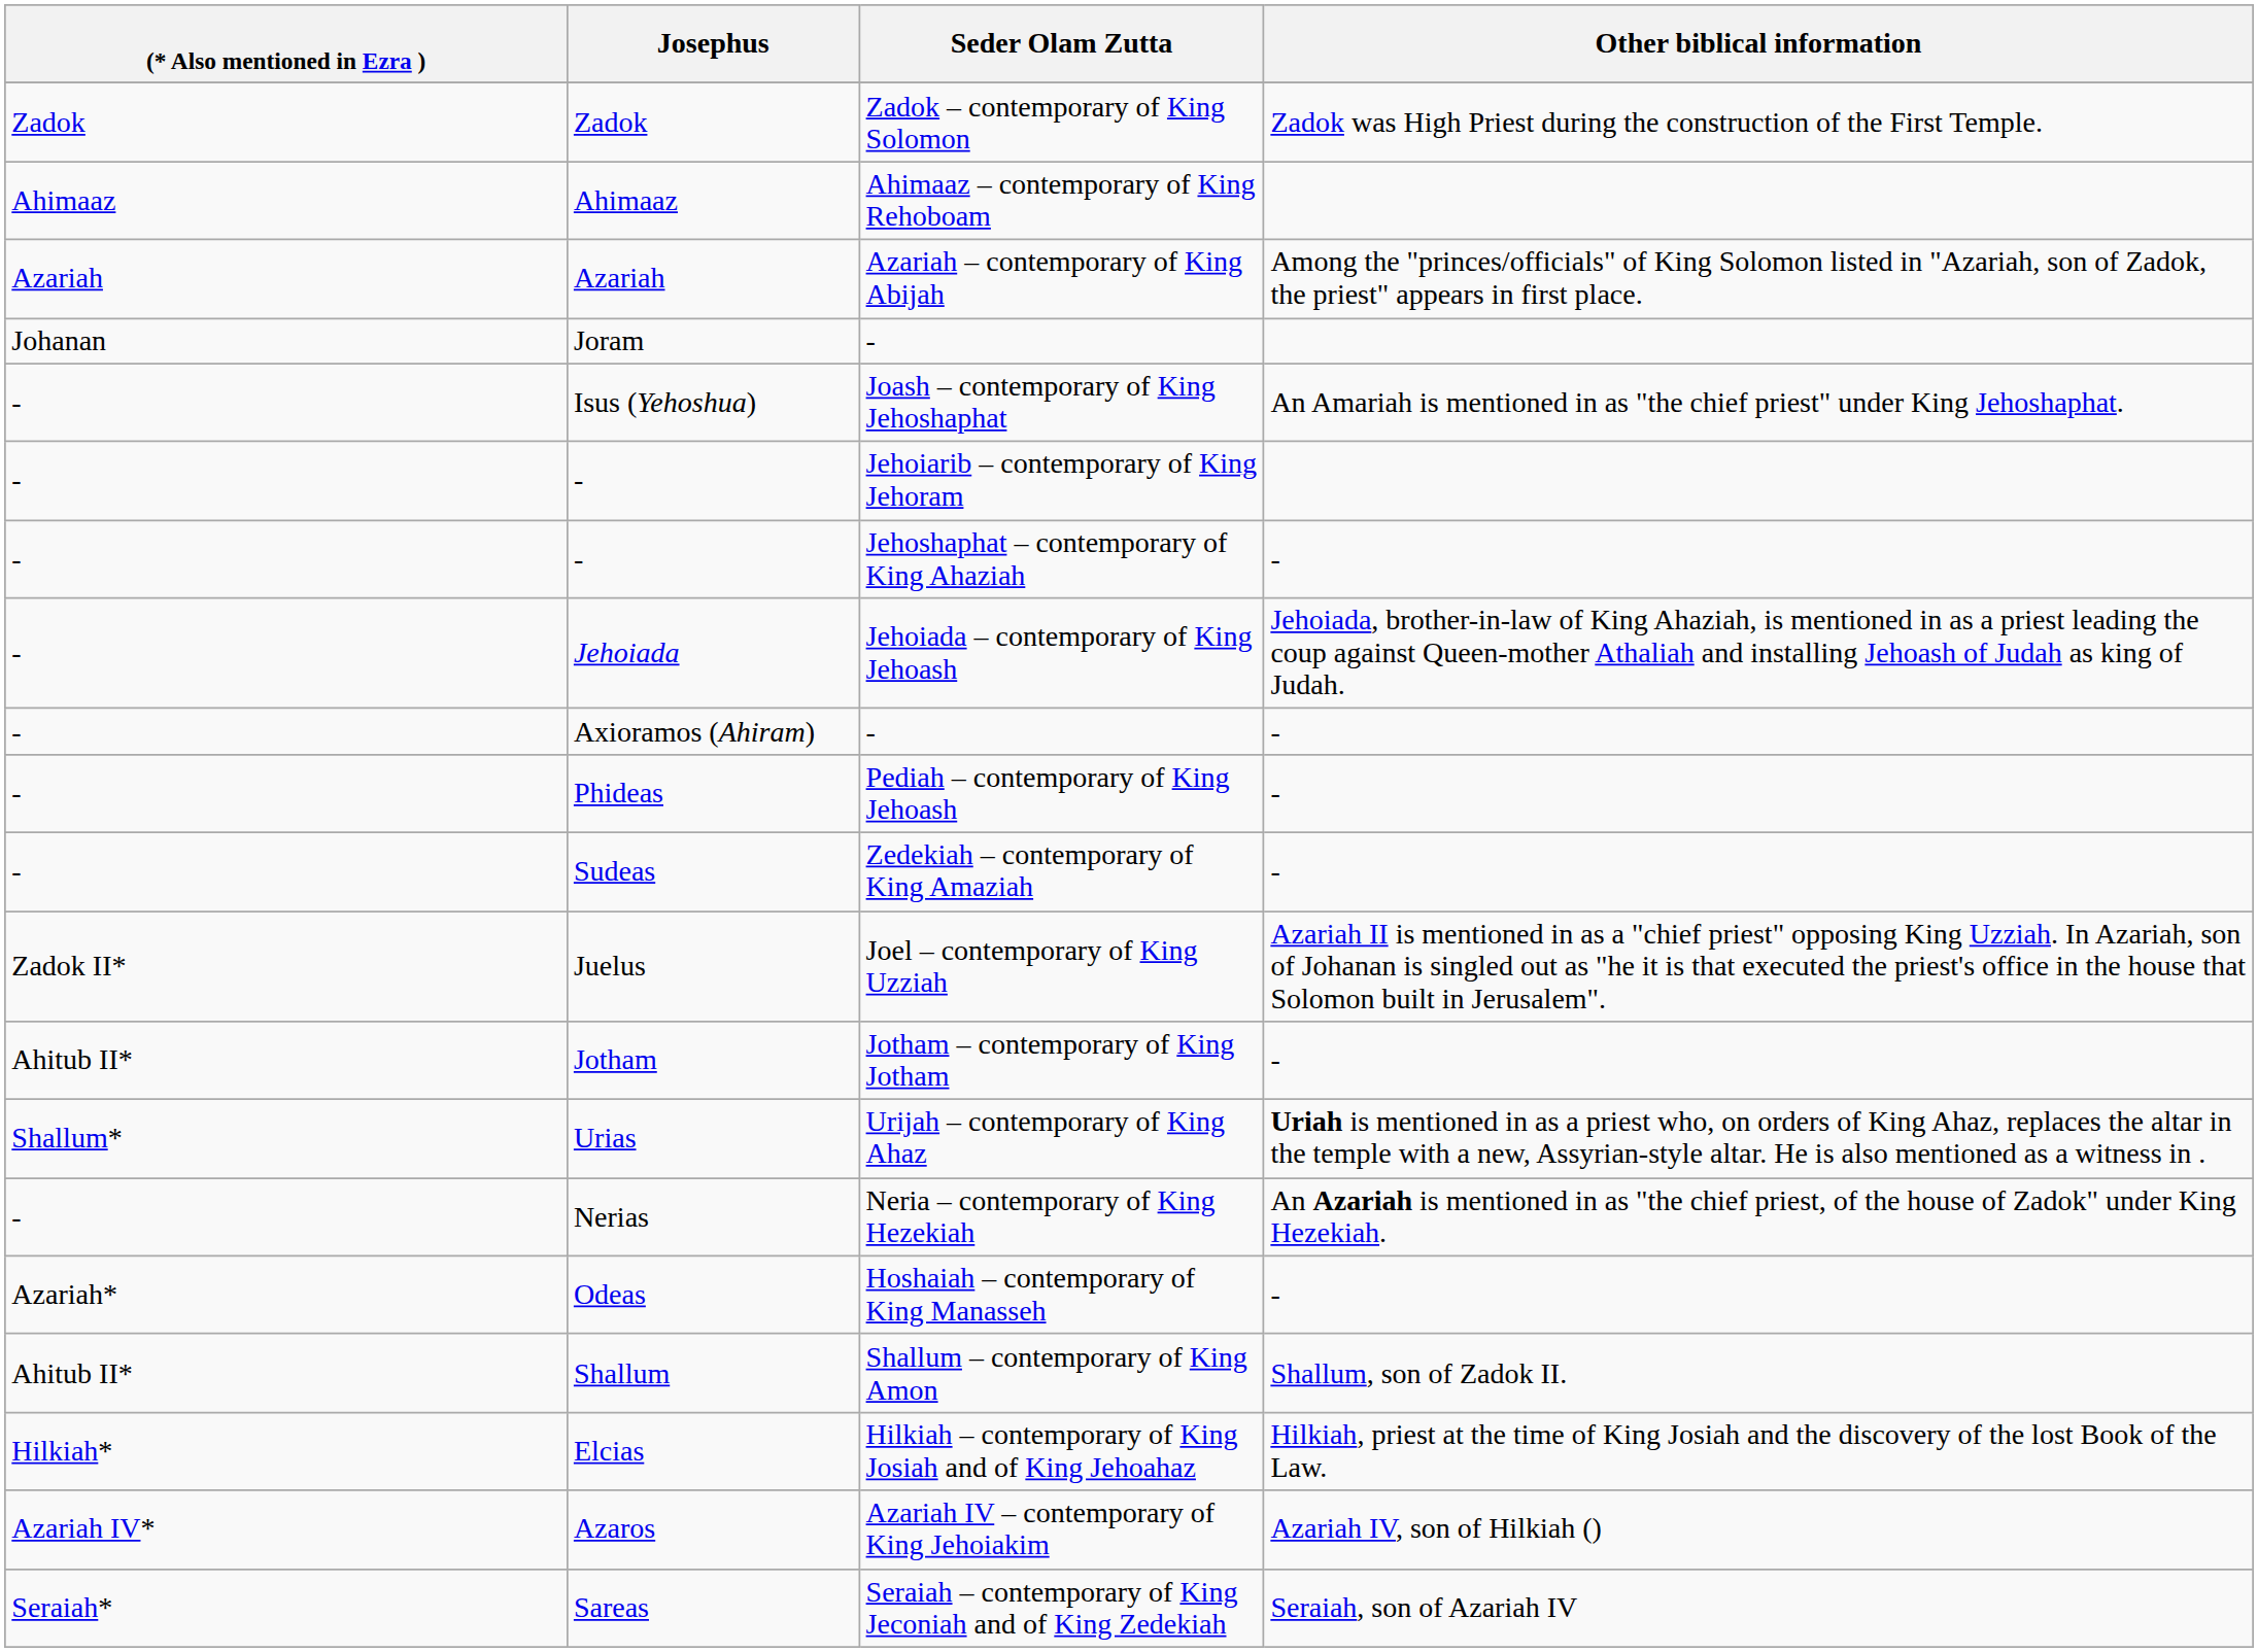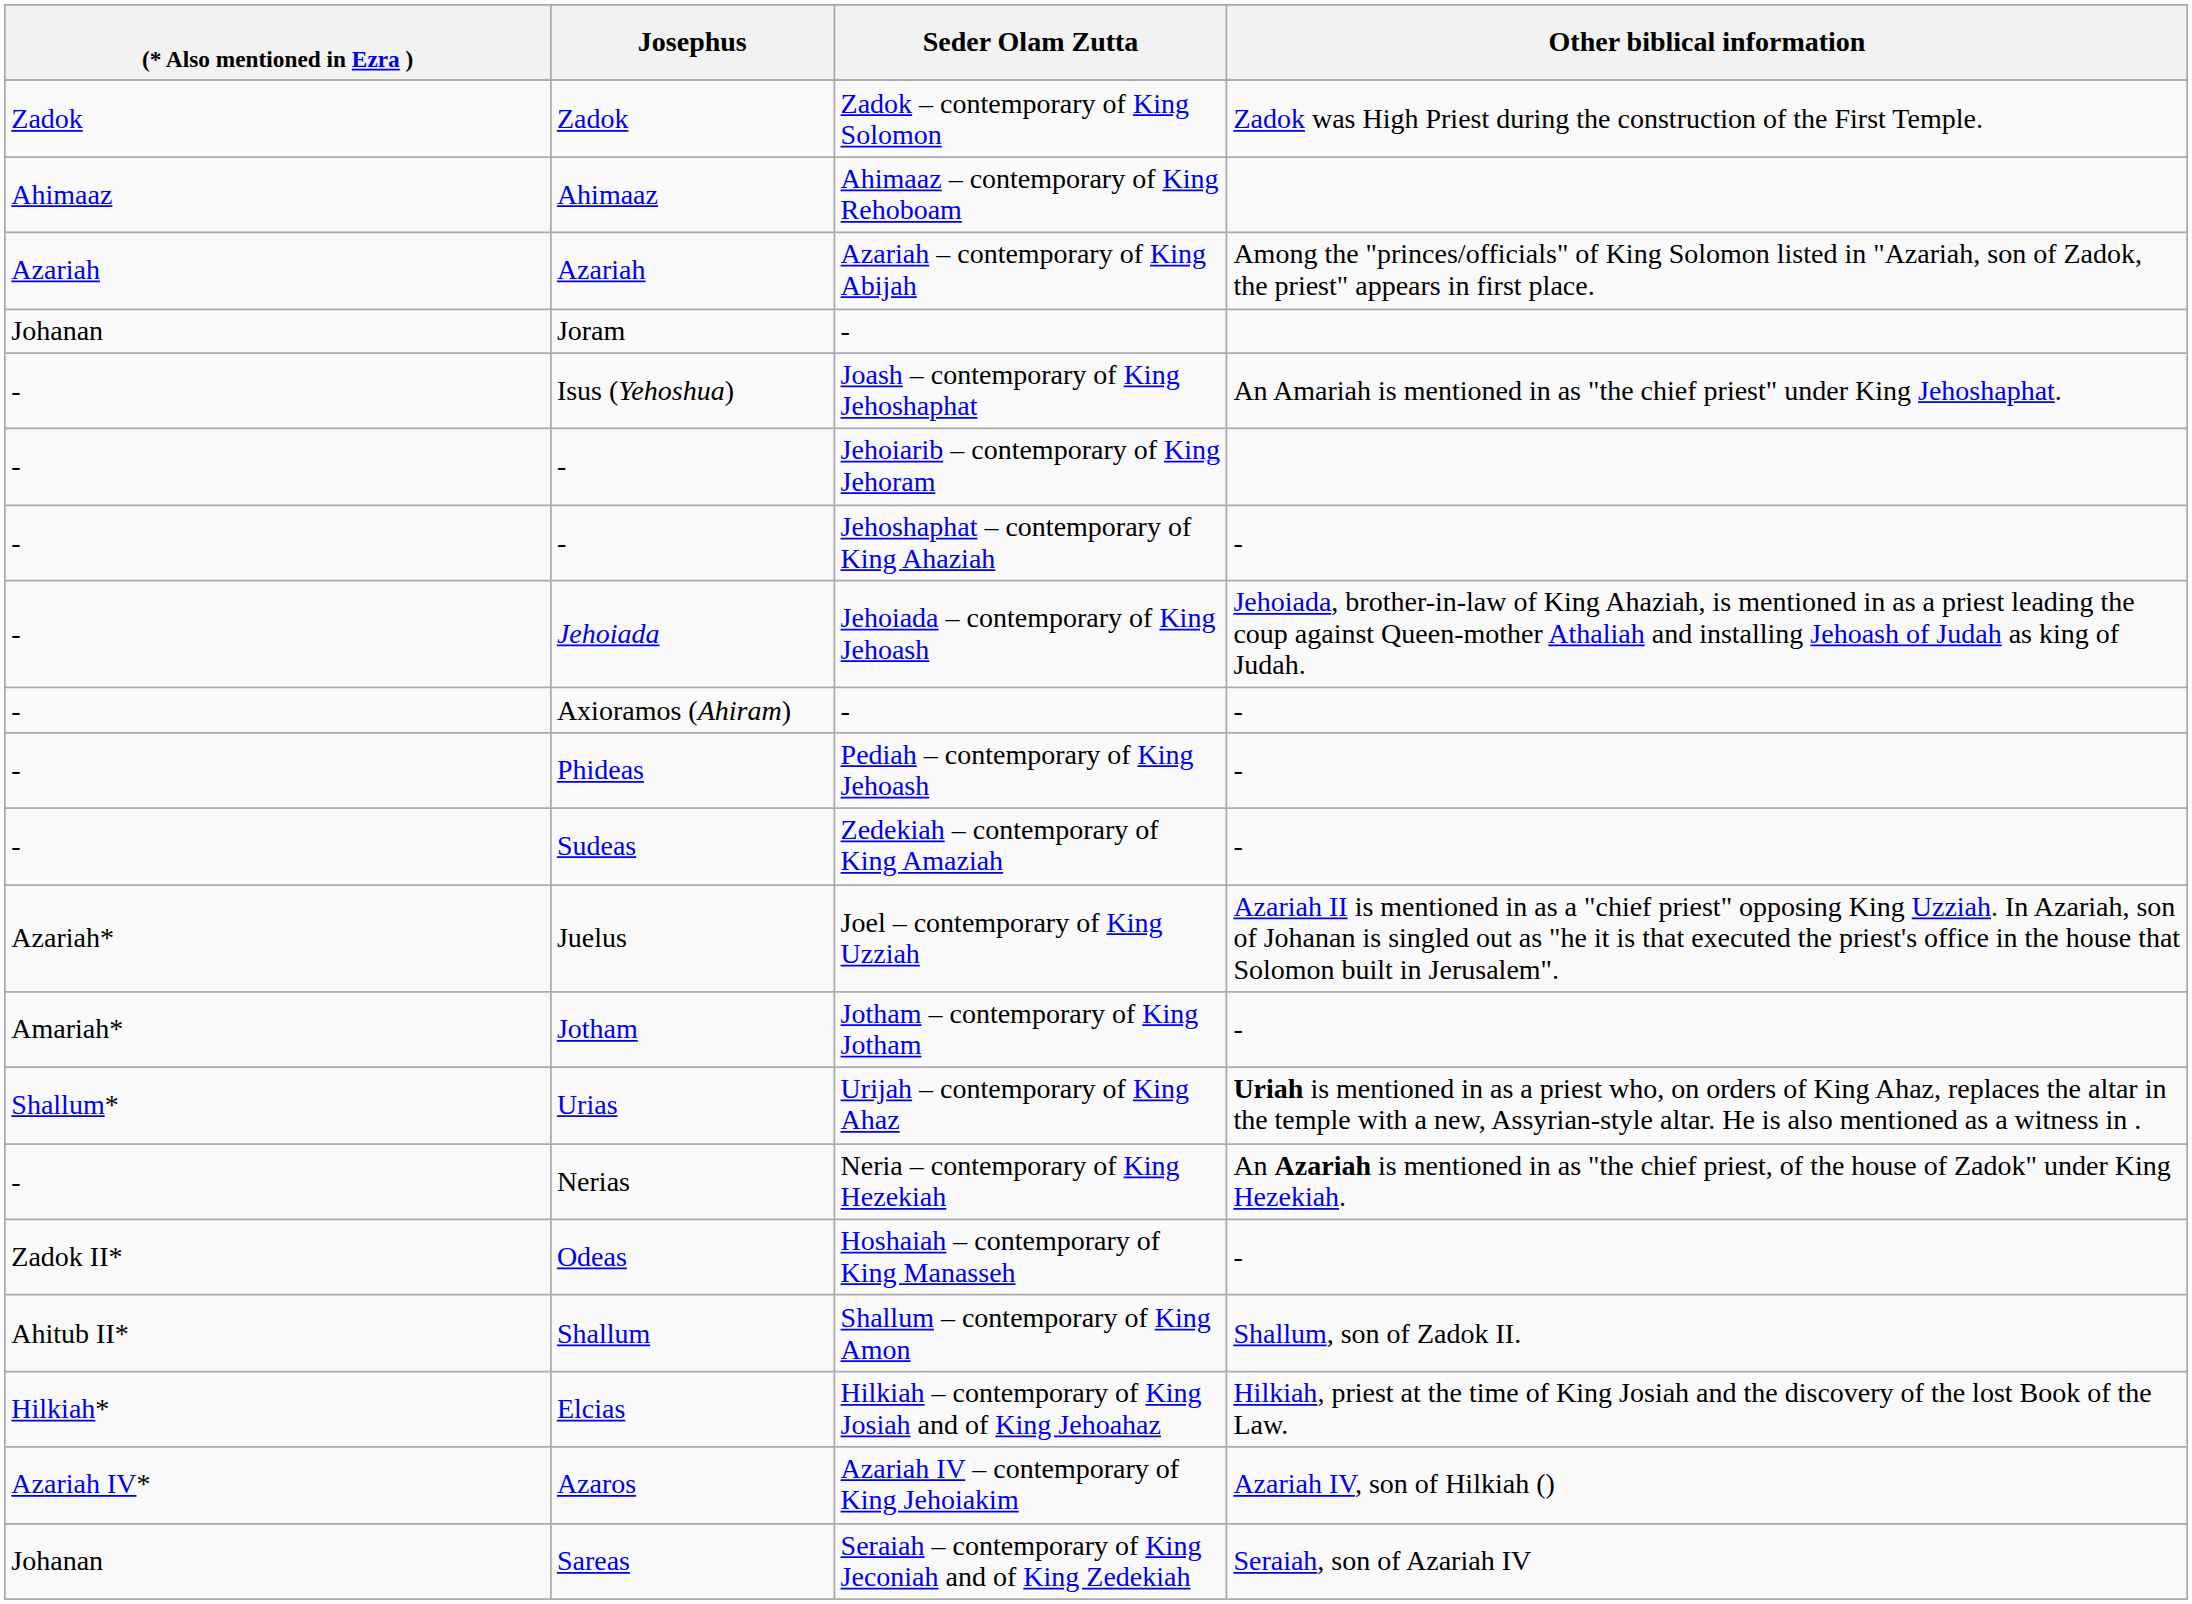Juelus | (* Also mentioned in Ezra ): Zadok II* -> Azariah*
Jotham | (* Also mentioned in Ezra ): Ahitub II* -> Amariah*
Odeas | (* Also mentioned in Ezra ): Azariah* -> Zadok II*
Sareas | (* Also mentioned in Ezra ): Seraiah* -> Johanan
